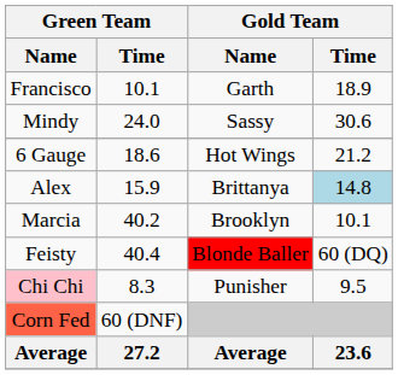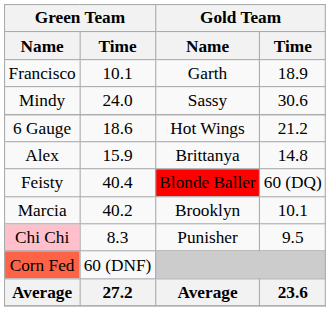Alex | Gold Team / Time: lightblue background -> no background
rows swapped: Marcia <-> Feisty
